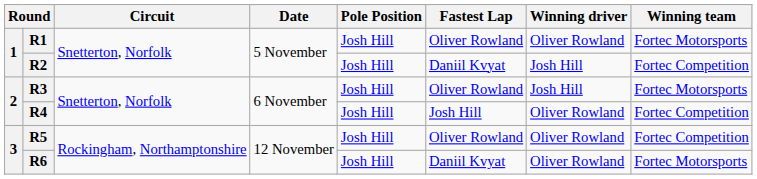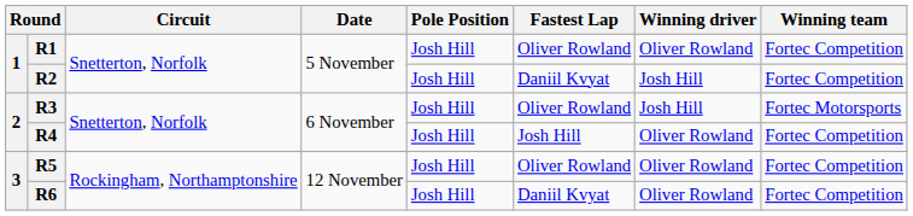R1 | Winning team: Fortec Motorsports -> Fortec Competition
R6 | Winning team: Fortec Motorsports -> Fortec Competition
